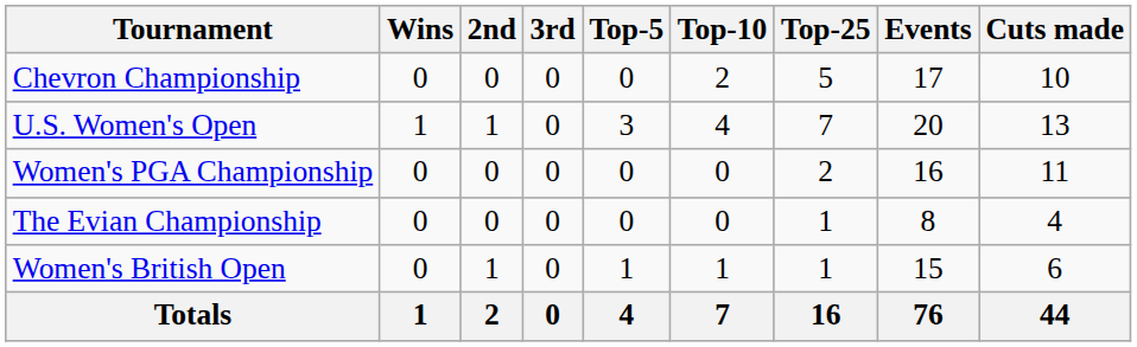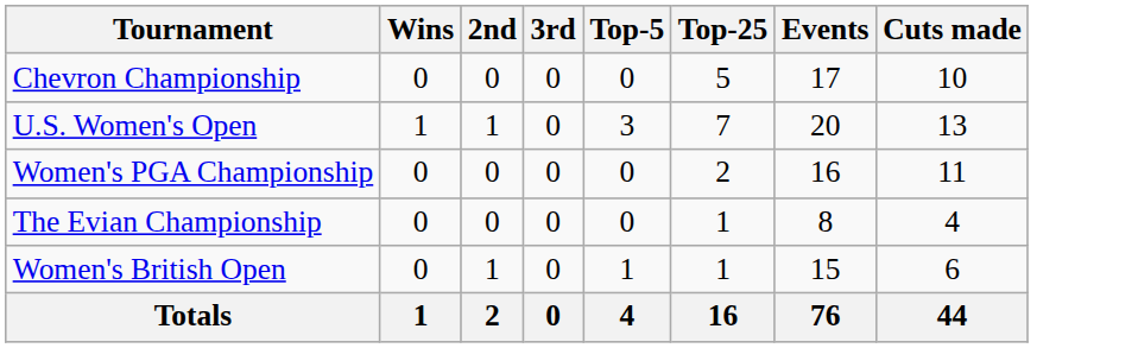- column: Top-10 | 2 | 4 | 0 | 0 | 1 | 7
